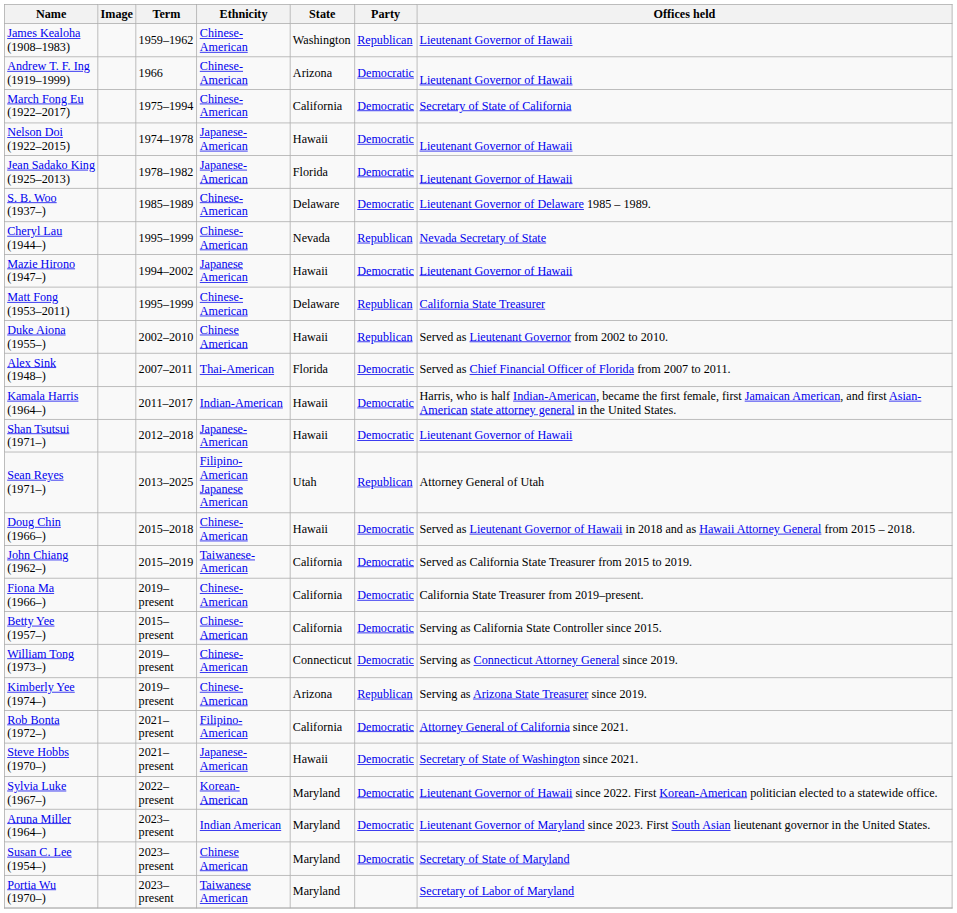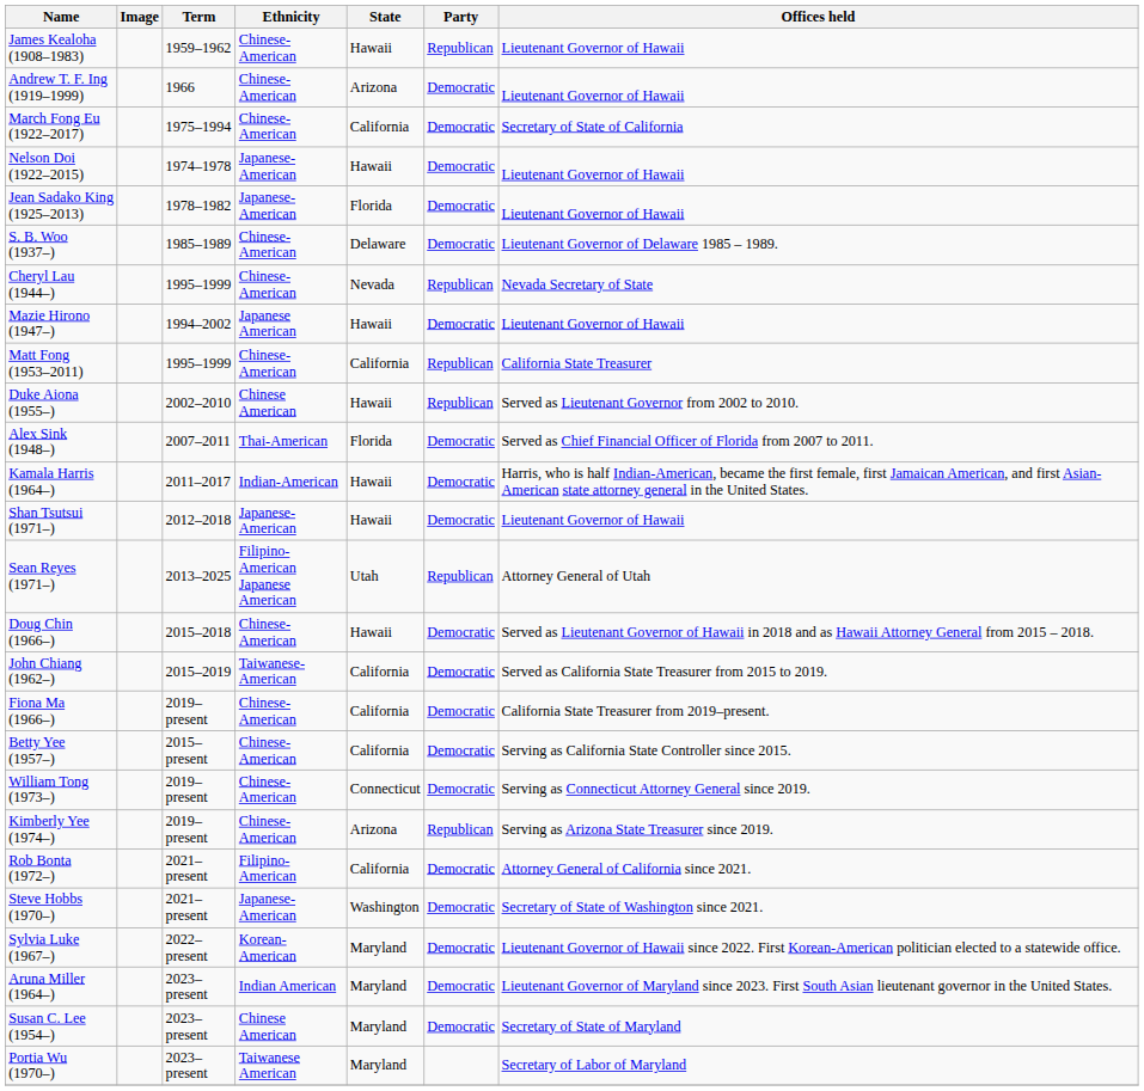James Kealoha (1908–1983) | State: Washington -> Hawaii
Matt Fong (1953–2011) | State: Delaware -> California
Steve Hobbs (1970–) | State: Hawaii -> Washington
